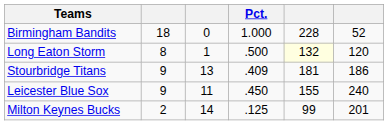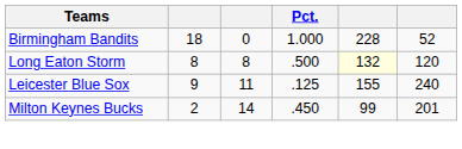Long Eaton Storm | column 3: 1 -> 8
- row: Stourbridge Titans | 9 | 13 | .409 | 181 | 186
Leicester Blue Sox | Pct.: .450 -> .125
Milton Keynes Bucks | Pct.: .125 -> .450
